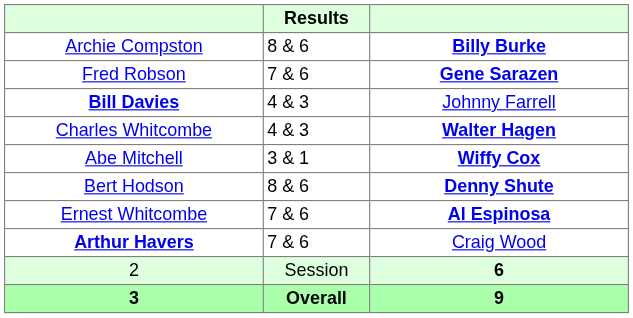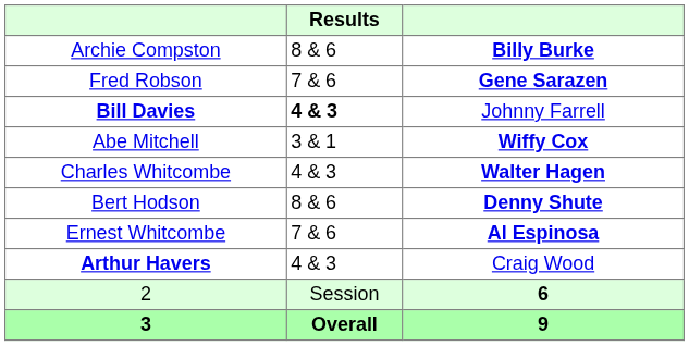Bill Davies | Results: normal -> bold
rows swapped: Abe Mitchell <-> Charles Whitcombe
Arthur Havers | Results: 7 & 6 -> 4 & 3
